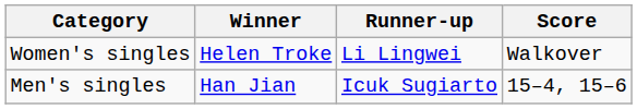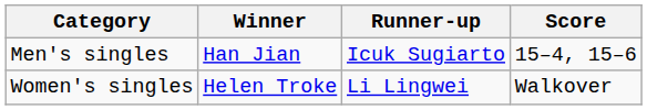rows swapped: Men's singles <-> Women's singles
